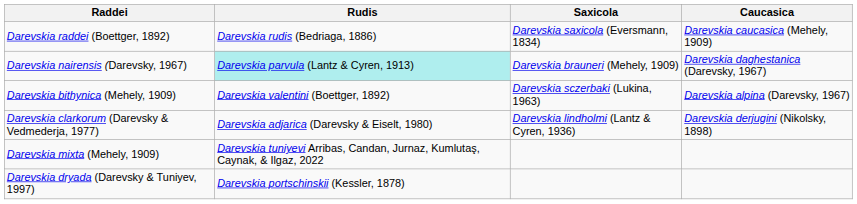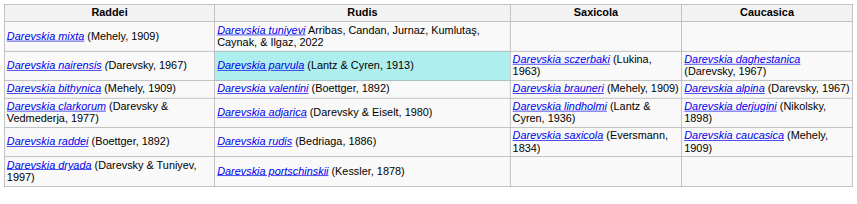rows swapped: Darevskia raddei (Boettger, 1892) <-> Darevskia mixta (Mehely, 1909)
Darevskia nairensis (Darevsky, 1967) | Saxicola: Darevskia brauneri (Mehely, 1909) -> Darevskia sczerbaki (Lukina, 1963)
Darevskia bithynica (Mehely, 1909) | Saxicola: Darevskia sczerbaki (Lukina, 1963) -> Darevskia brauneri (Mehely, 1909)
